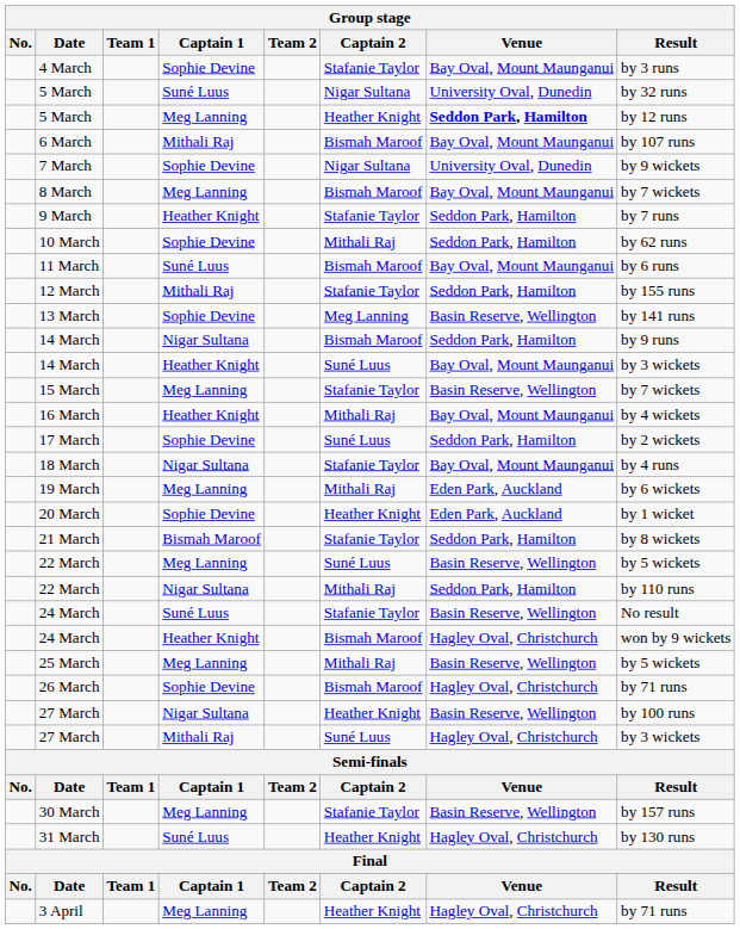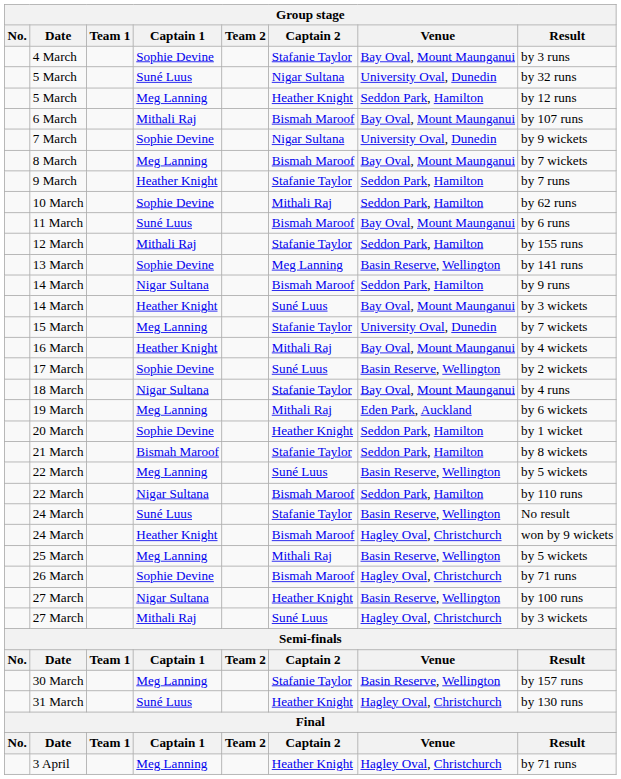5 March / Meg Lanning | Venue: bold -> normal
15 March | Venue: Basin Reserve, Wellington -> University Oval, Dunedin
17 March | Venue: Seddon Park, Hamilton -> Basin Reserve, Wellington
20 March | Venue: Eden Park, Auckland -> Seddon Park, Hamilton
22 March / Nigar Sultana | Captain 2: Mithali Raj -> Bismah Maroof
